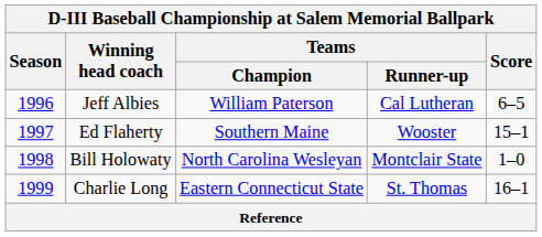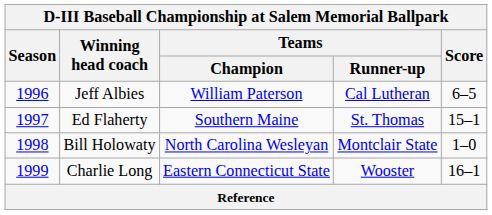Ed Flaherty | Teams / Runner-up: Wooster -> St. Thomas
Charlie Long | Teams / Runner-up: St. Thomas -> Wooster
